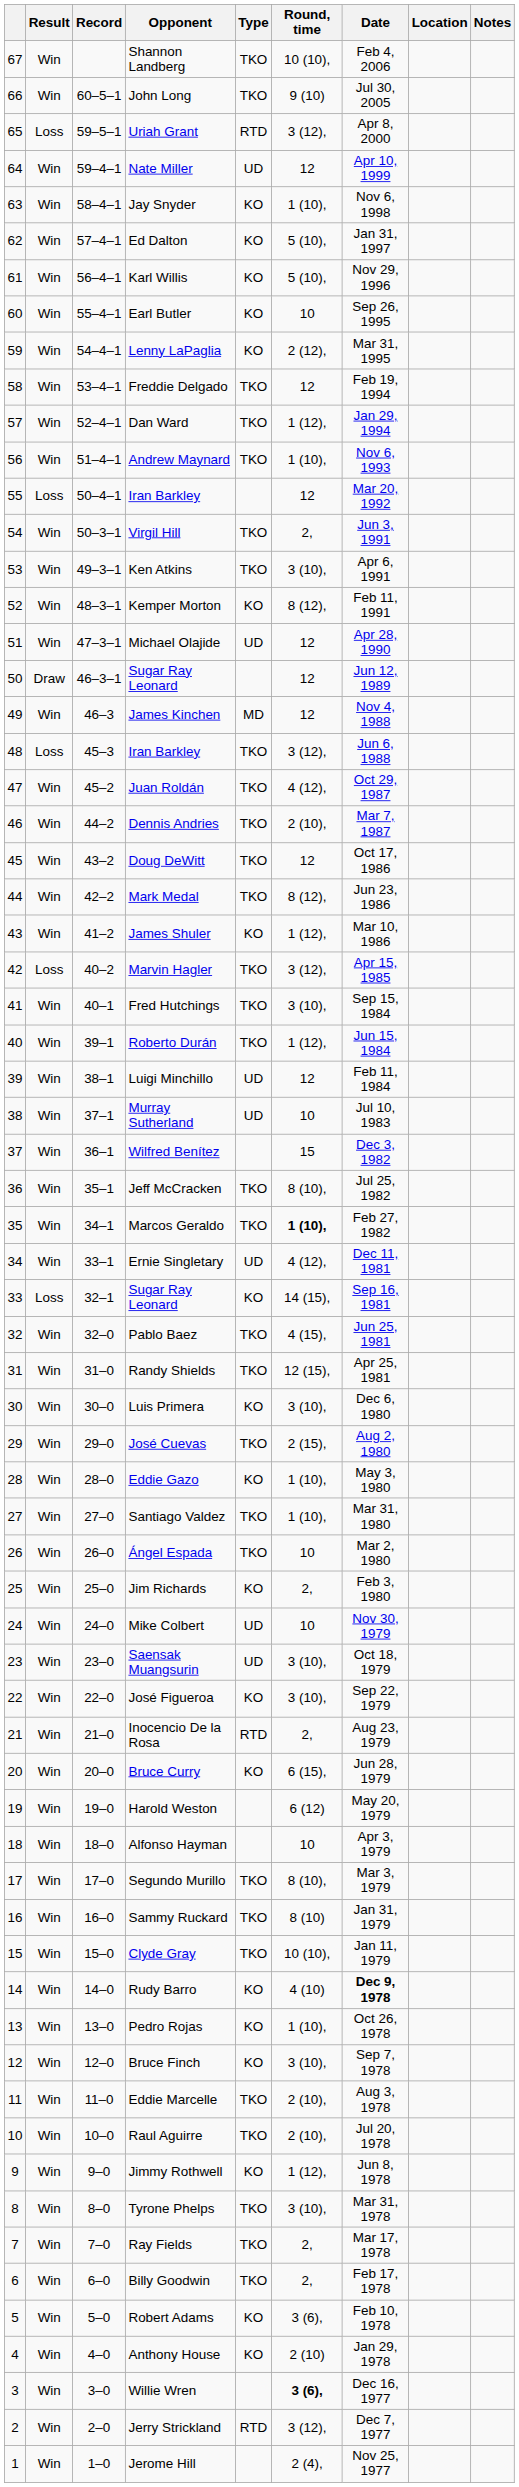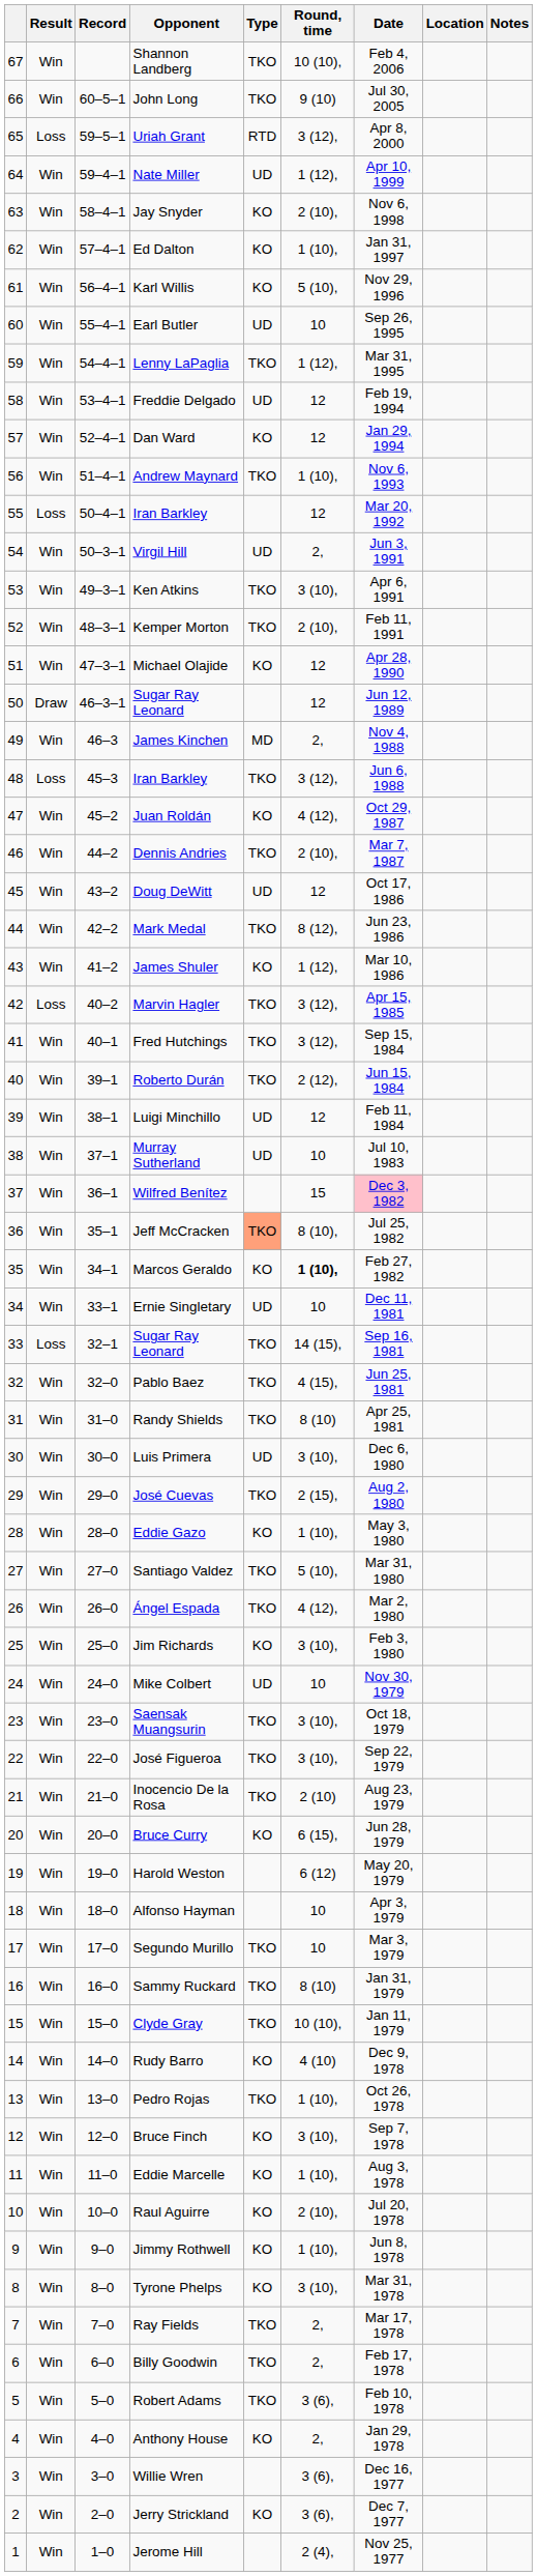Nate Miller | Round, time: 12 -> 1 (12),
Jay Snyder | Round, time: 1 (10), -> 2 (10),
Ed Dalton | Round, time: 5 (10), -> 1 (10),
Earl Butler | Type: KO -> UD
Lenny LaPaglia | Type: KO -> TKO
Lenny LaPaglia | Round, time: 2 (12), -> 1 (12),
Freddie Delgado | Type: TKO -> UD
Dan Ward | Type: TKO -> KO
Dan Ward | Round, time: 1 (12), -> 12
Virgil Hill | Type: TKO -> UD
Kemper Morton | Type: KO -> TKO
Kemper Morton | Round, time: 8 (12), -> 2 (10),
Michael Olajide | Type: UD -> KO
James Kinchen | Round, time: 12 -> 2,
Juan Roldán | Type: TKO -> KO
Doug DeWitt | Type: TKO -> UD
Fred Hutchings | Round, time: 3 (10), -> 3 (12),
Roberto Durán | Round, time: 1 (12), -> 2 (12),
Wilfred Benítez | Date: no background -> pink background
Jeff McCracken | Type: no background -> lightsalmon background
Marcos Geraldo | Type: TKO -> KO
Ernie Singletary | Round, time: 4 (12), -> 10
33 / Sugar Ray Leonard | Type: KO -> TKO
Randy Shields | Round, time: 12 (15), -> 8 (10)
Luis Primera | Type: KO -> UD
Santiago Valdez | Round, time: 1 (10), -> 5 (10),
Ángel Espada | Round, time: 10 -> 4 (12),
Jim Richards | Round, time: 2, -> 3 (10),
Saensak Muangsurin | Type: UD -> TKO
José Figueroa | Type: KO -> TKO
Inocencio De la Rosa | Type: RTD -> TKO
Inocencio De la Rosa | Round, time: 2, -> 2 (10)
Segundo Murillo | Round, time: 8 (10), -> 10
Rudy Barro | Date: bold -> normal
Pedro Rojas | Type: KO -> TKO
Eddie Marcelle | Type: TKO -> KO
Eddie Marcelle | Round, time: 2 (10), -> 1 (10),
Raul Aguirre | Type: TKO -> KO
Jimmy Rothwell | Round, time: 1 (12), -> 1 (10),
Tyrone Phelps | Type: TKO -> KO
Robert Adams | Type: KO -> TKO
Anthony House | Round, time: 2 (10) -> 2,
Willie Wren | Round, time: bold -> normal
Jerry Strickland | Type: RTD -> KO
Jerry Strickland | Round, time: 3 (12), -> 3 (6),
